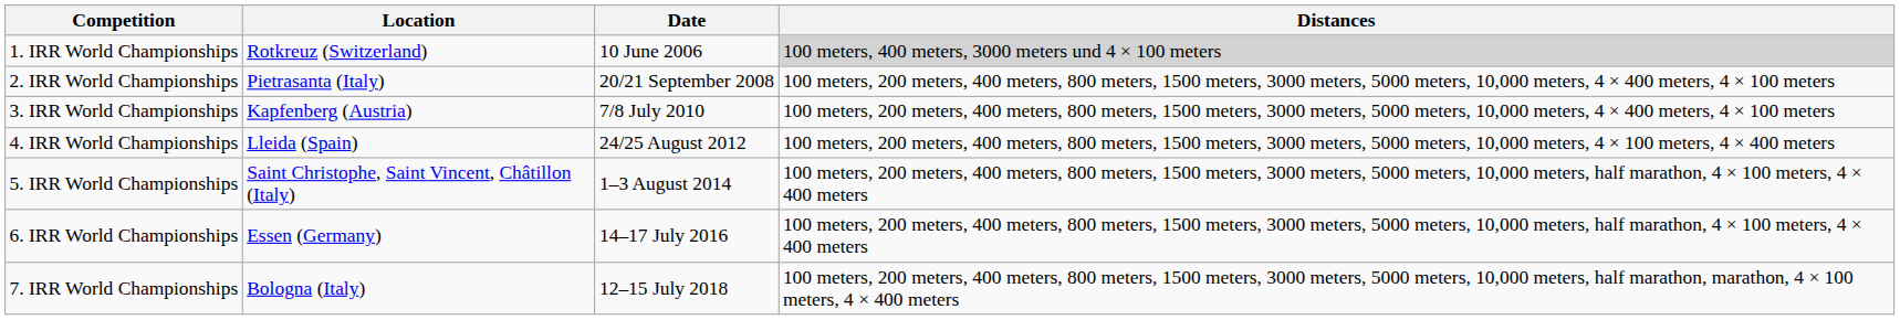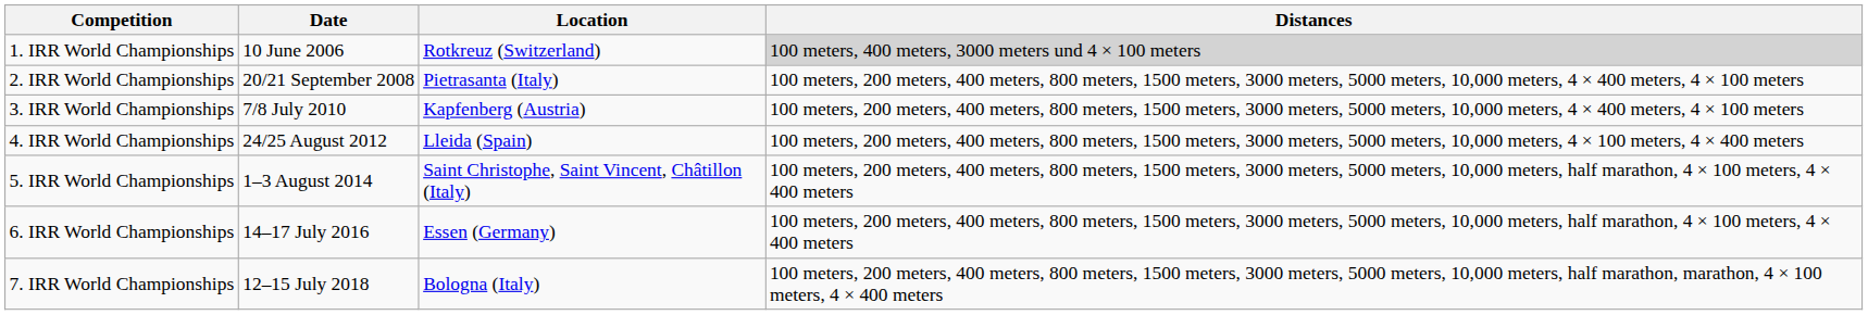columns swapped: Date <-> Location
